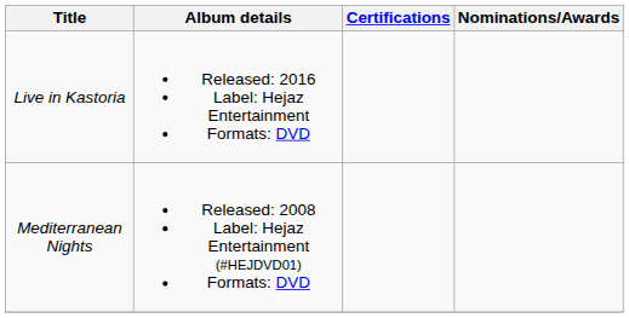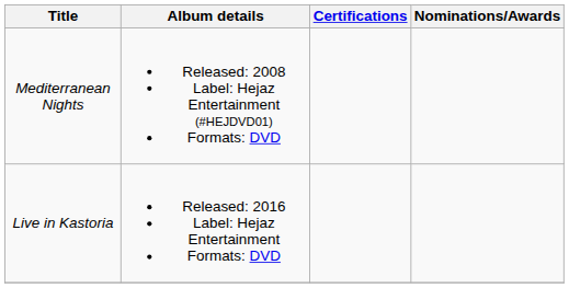rows swapped: Mediterranean Nights <-> Live in Kastoria
